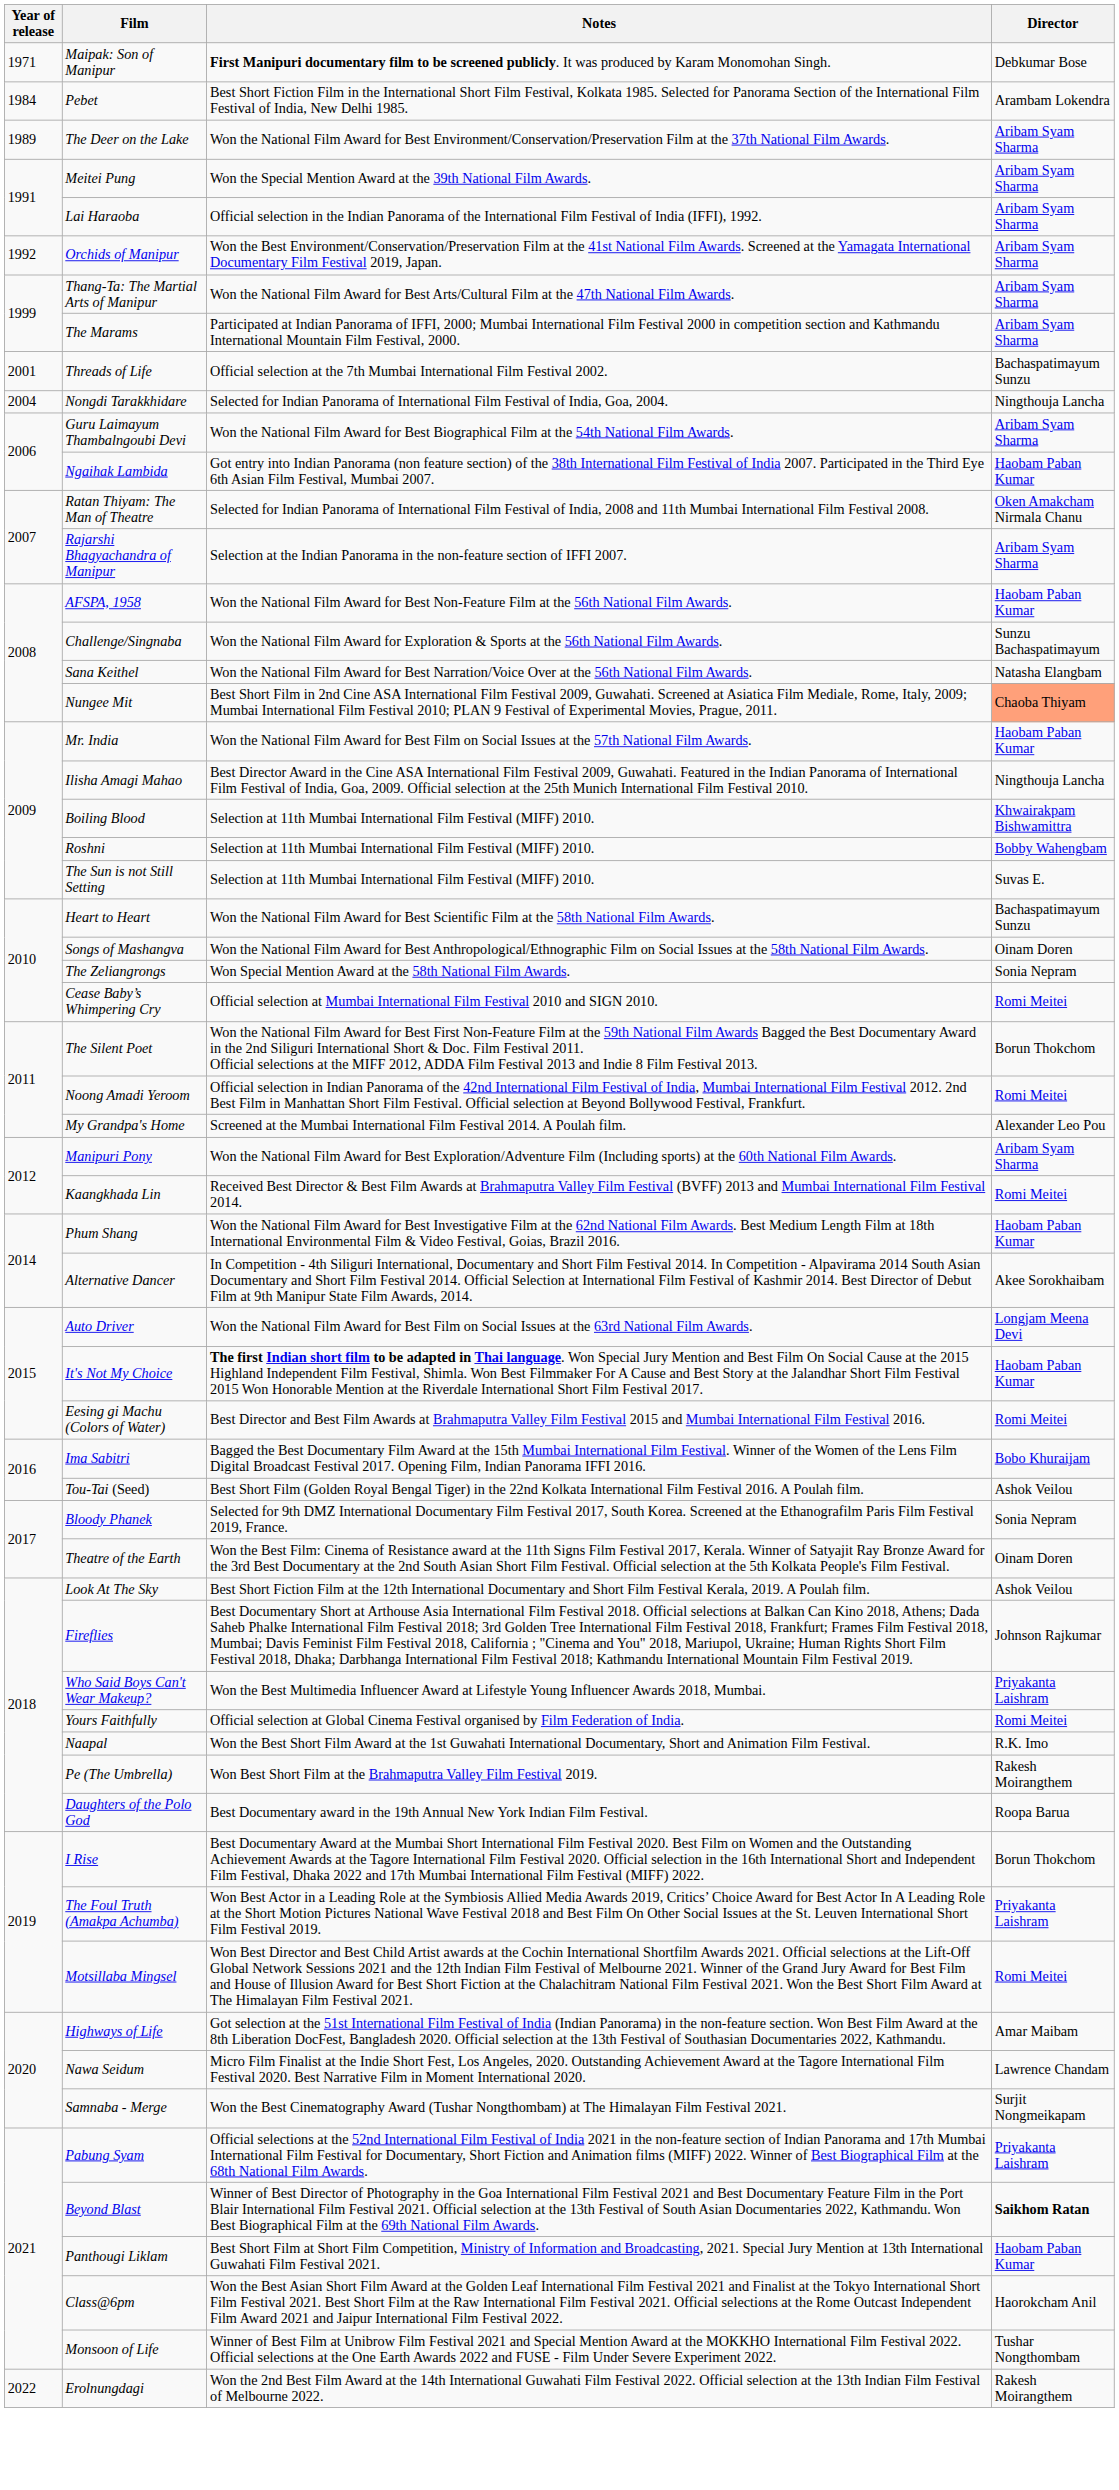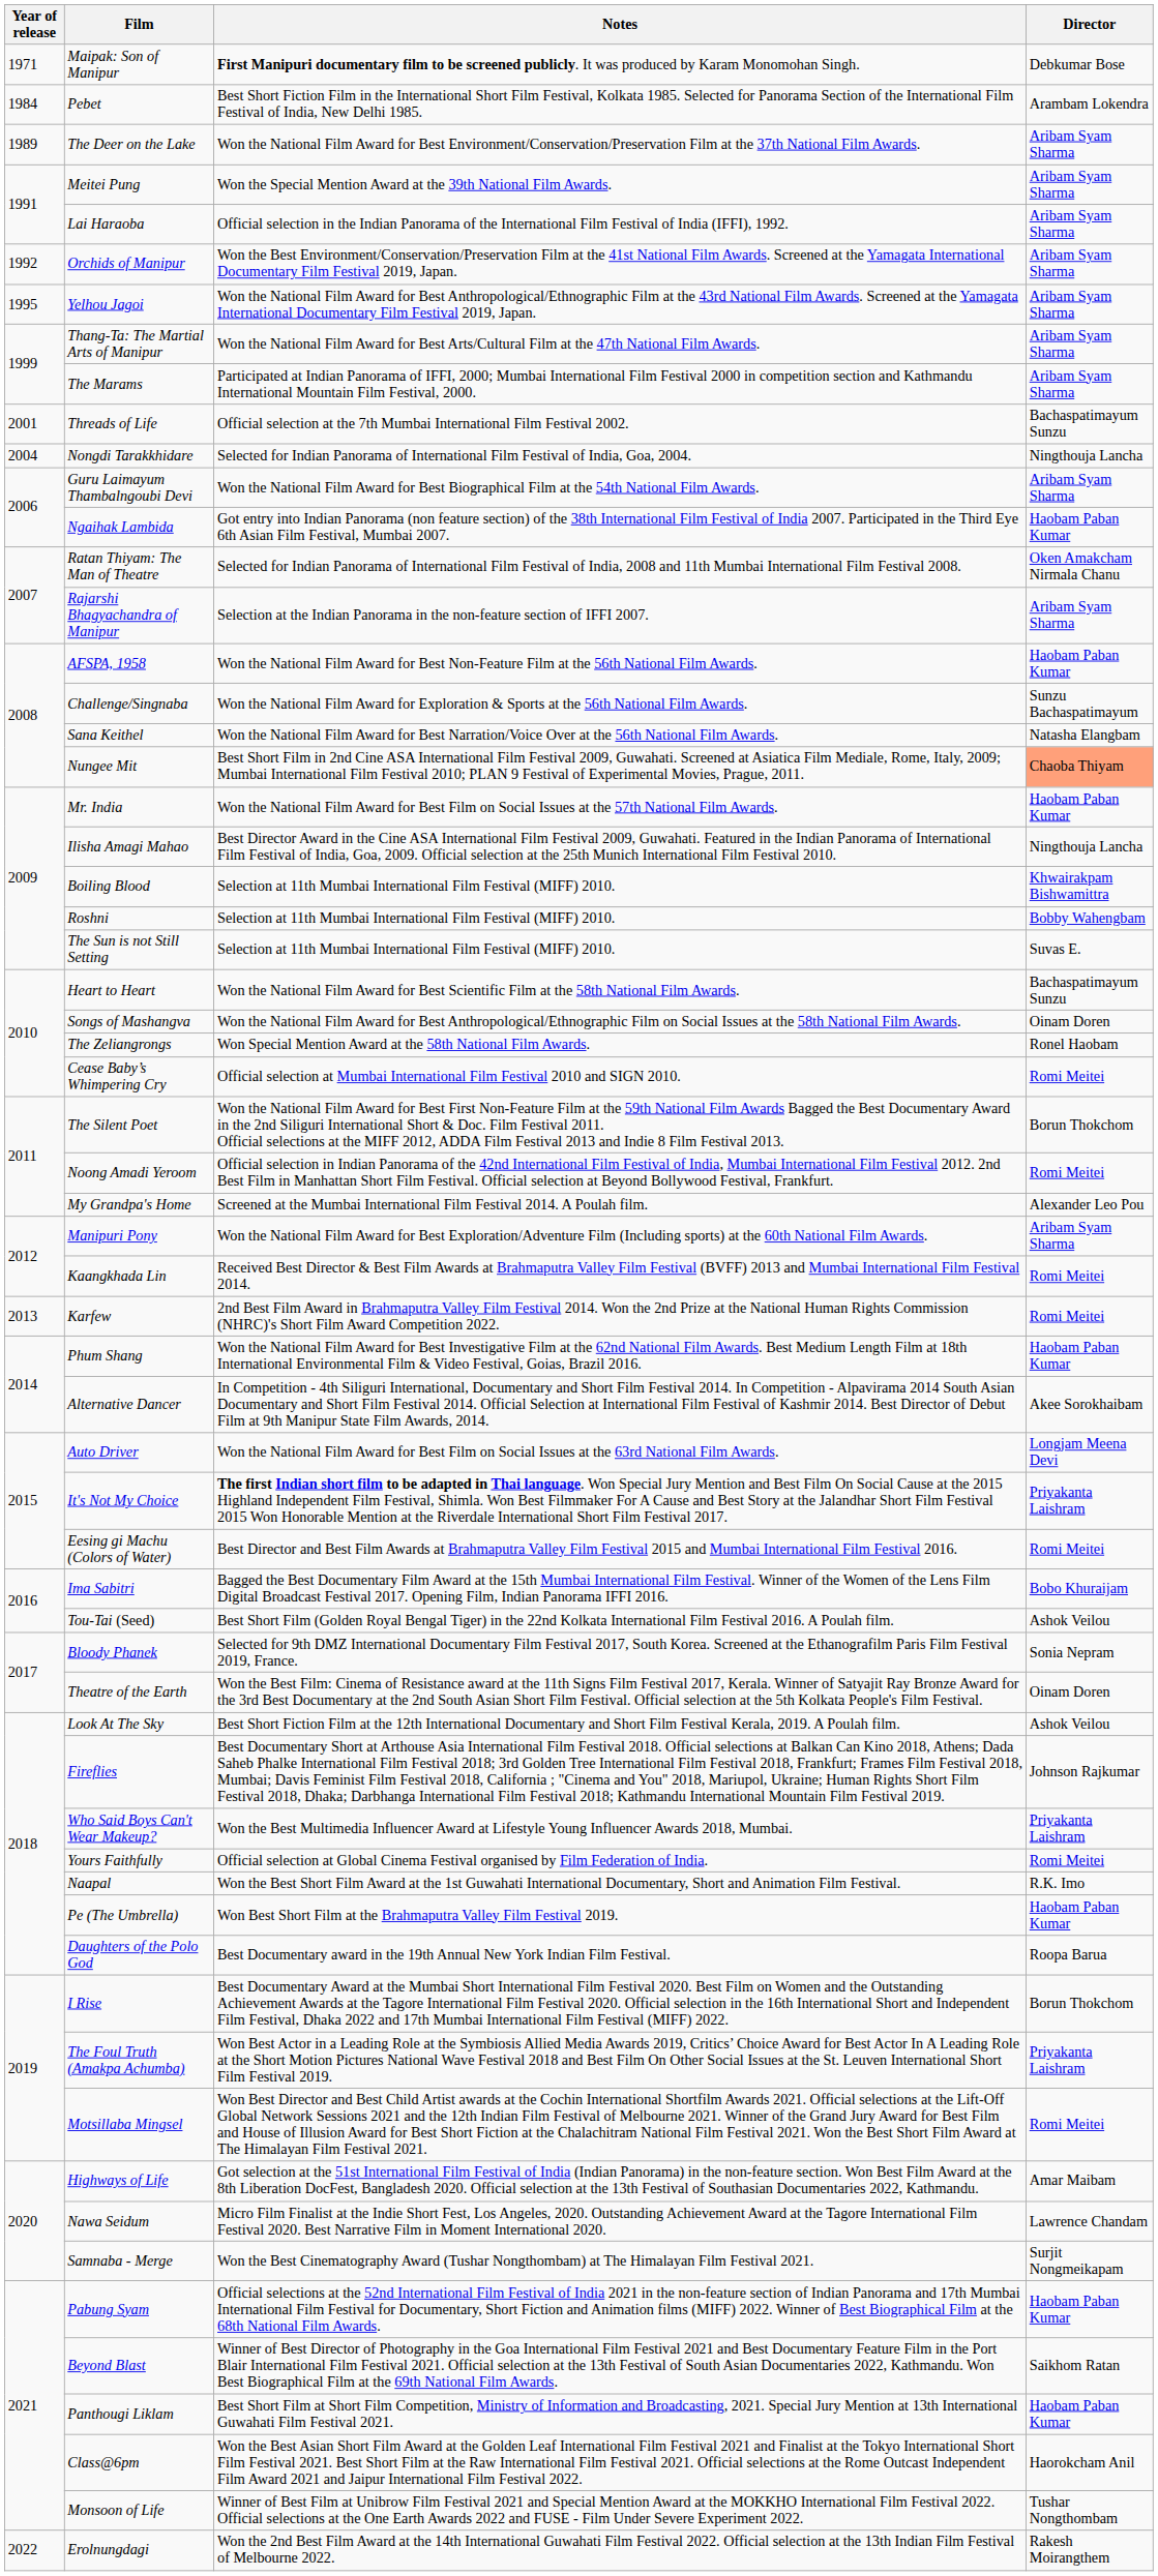+ row: 1995 | Yelhou Jagoi | Won the National Film Award for Best Anthropological/Ethnographic Film at the 43rd National Film Awards. Screened at the Yamagata International Documentary Film Festival 2019, Japan. | Aribam Syam Sharma
The Zeliangrongs | Director: Sonia Nepram -> Ronel Haobam
+ row: 2013 | Karfew | 2nd Best Film Award in Brahmaputra Valley Film Festival 2014. Won the 2nd Prize at the National Human Rights Commission (NHRC)'s Short Film Award Competition 2022. | Romi Meitei
It's Not My Choice | Director: Haobam Paban Kumar -> Priyakanta Laishram
Pe (The Umbrella) | Director: Rakesh Moirangthem -> Haobam Paban Kumar
Pabung Syam | Director: Priyakanta Laishram -> Haobam Paban Kumar
Beyond Blast | Director: bold -> normal
